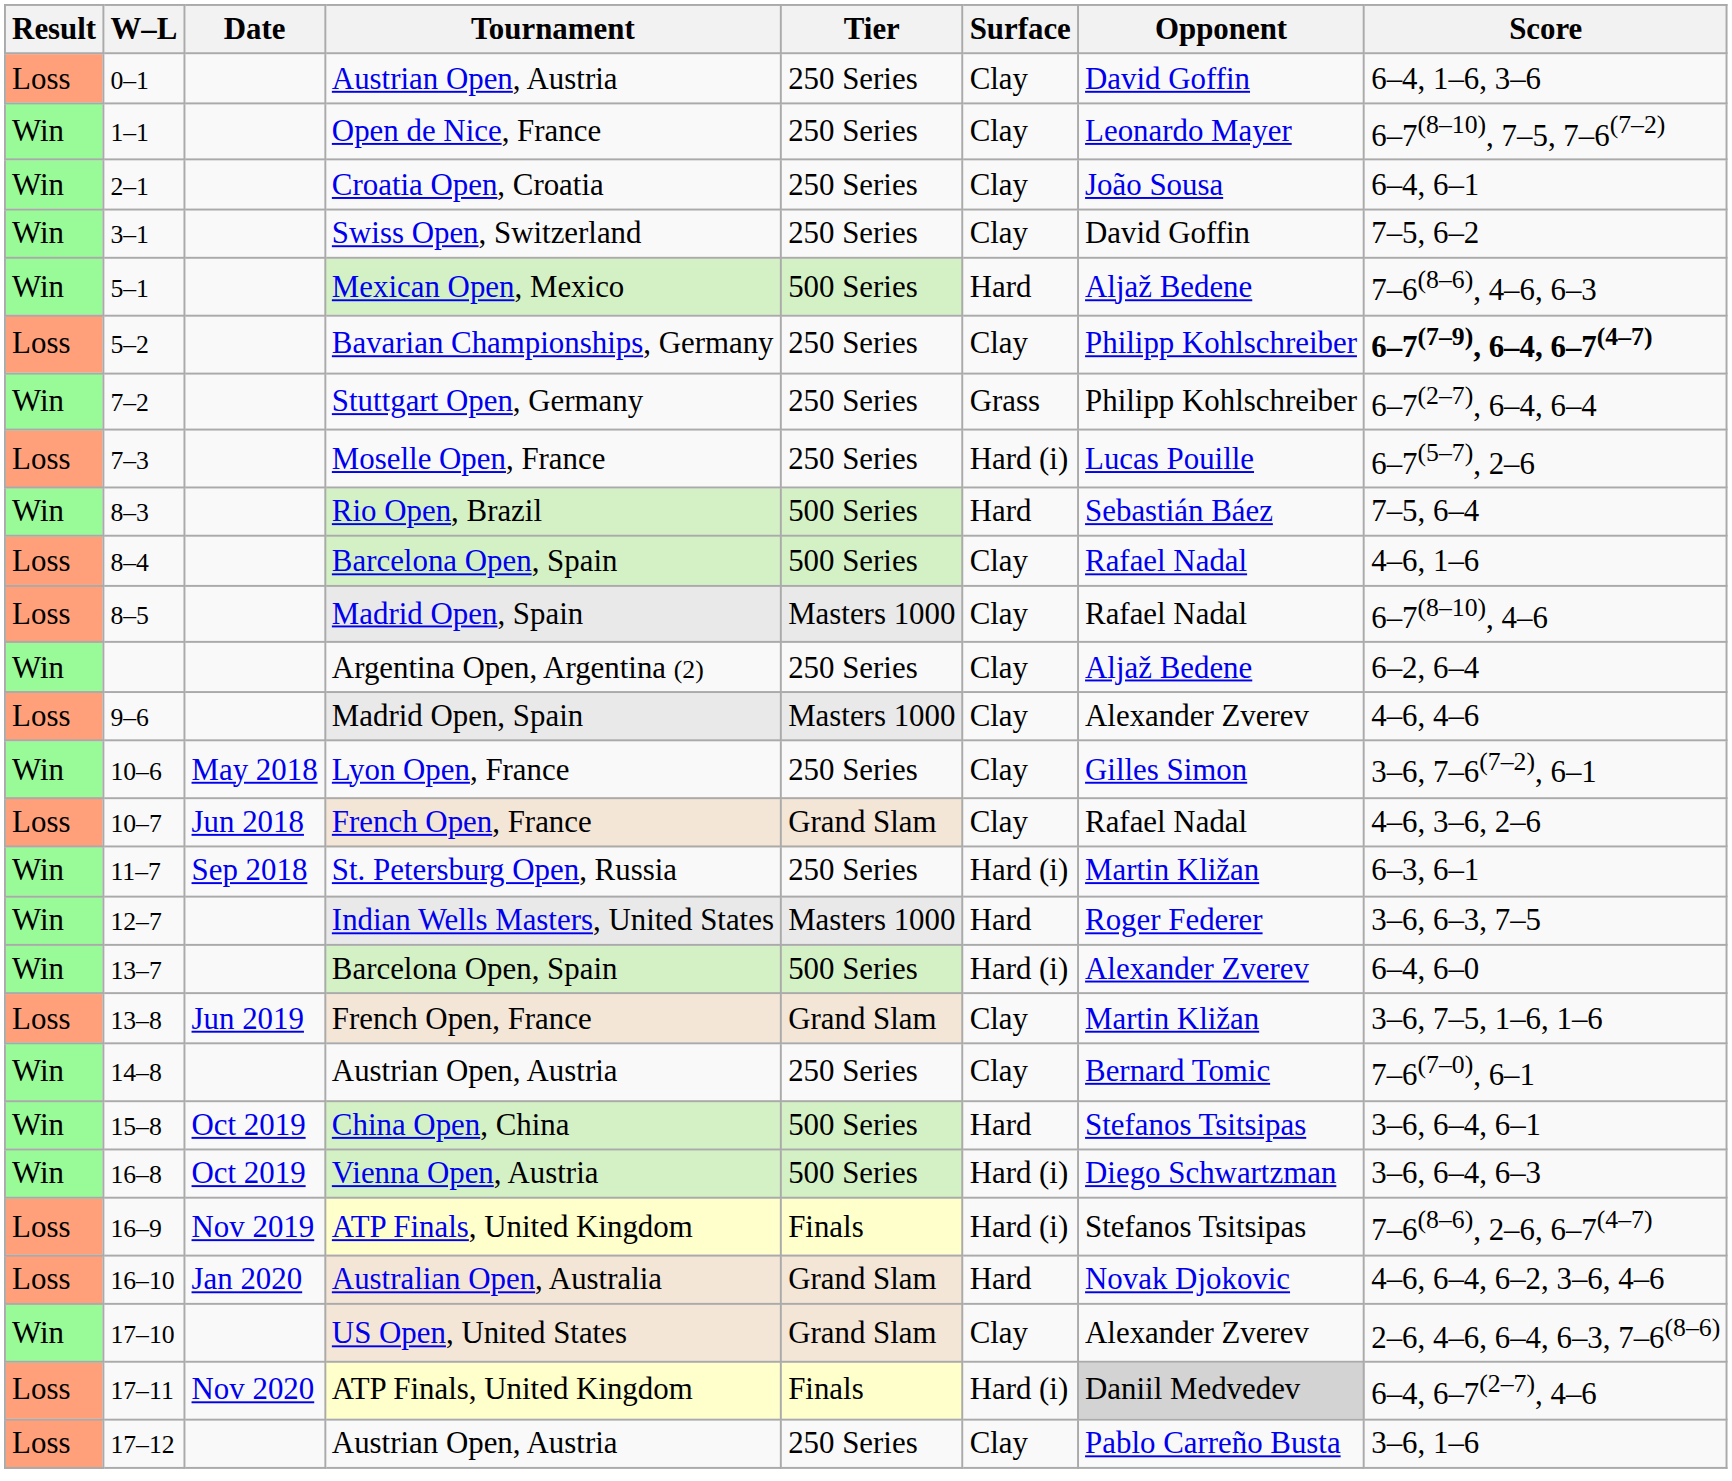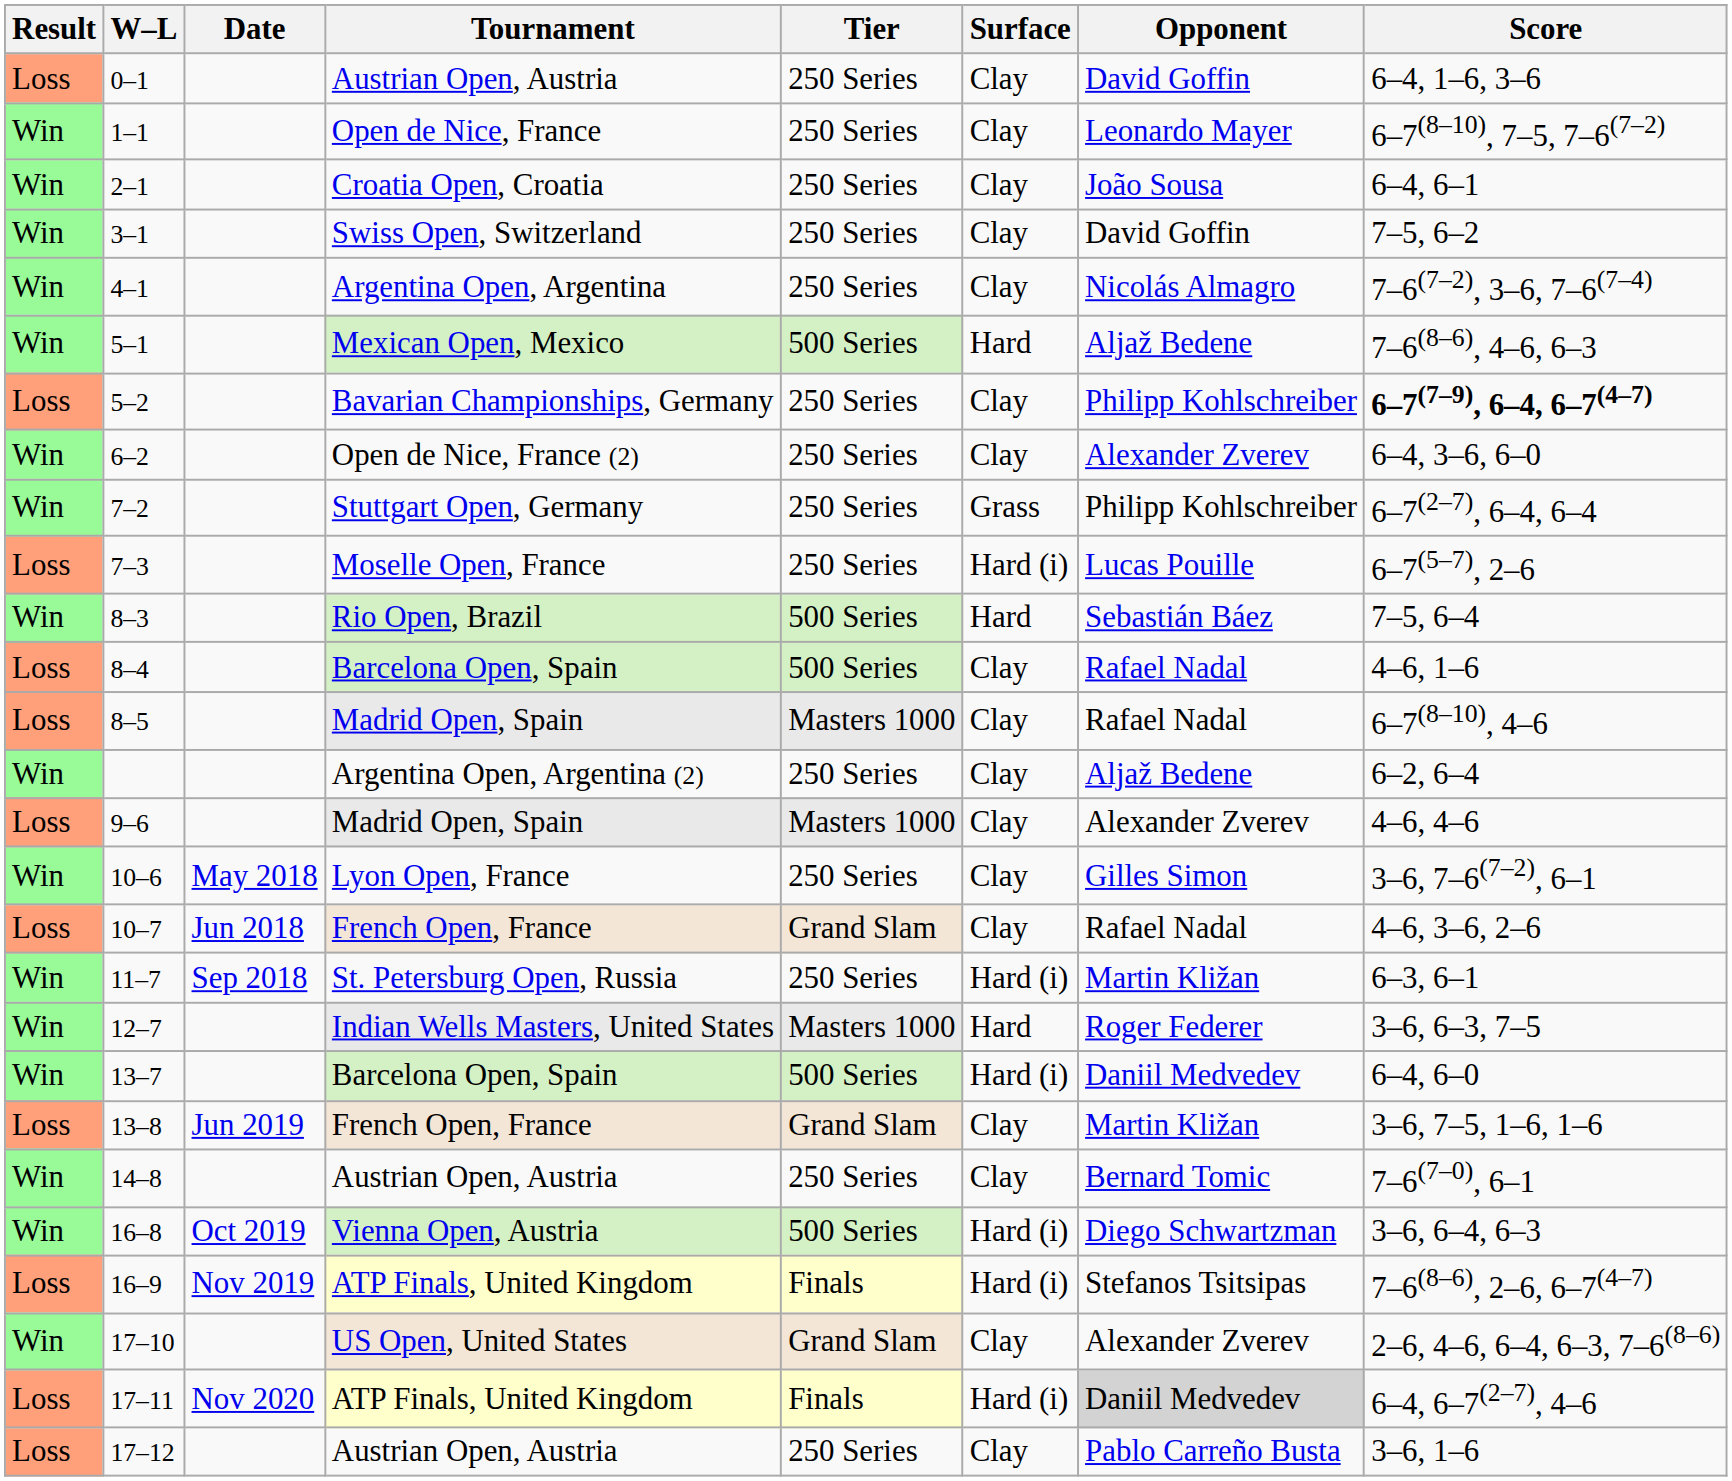+ row: Win | 4–1 | Argentina Open, Argentina | 250 Series | Clay | Nicolás Almagro | 7–6(7–2), 3–6, 7–6(7–4)
+ row: Win | 6–2 | Open de Nice, France (2) | 250 Series | Clay | Alexander Zverev | 6–4, 3–6, 6–0
13–7 | Opponent: Alexander Zverev -> Daniil Medvedev
- row: Win | 15–8 | Oct 2019 | China Open, China | 500 Series | Hard | Stefanos Tsitsipas | 3–6, 6–4, 6–1
- row: Loss | 16–10 | Jan 2020 | Australian Open, Australia | Grand Slam | Hard | Novak Djokovic | 4–6, 6–4, 6–2, 3–6, 4–6
